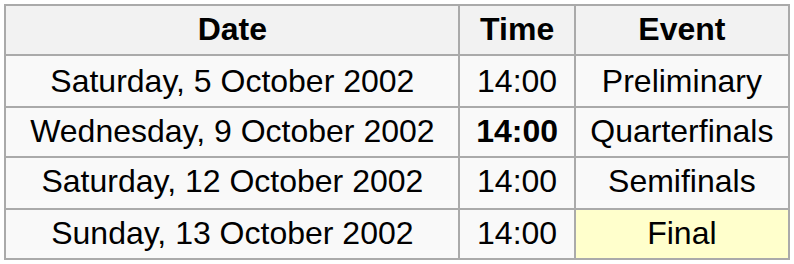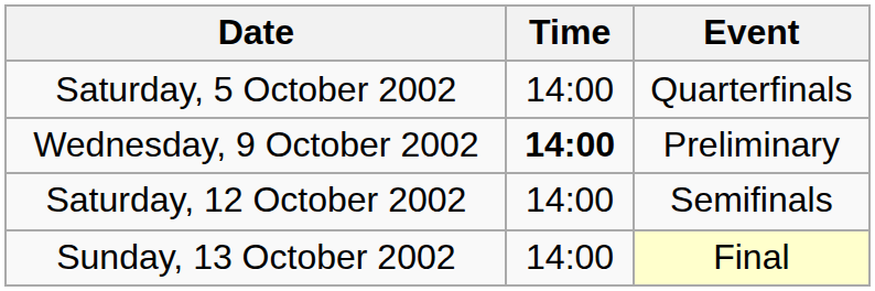Saturday, 5 October 2002 | Event: Preliminary -> Quarterfinals
Wednesday, 9 October 2002 | Event: Quarterfinals -> Preliminary
